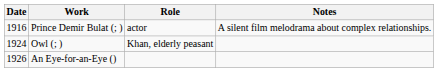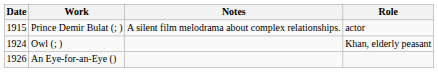columns swapped: Role <-> Notes
Prince Demir Bulat (; ) | Date: 1916 -> 1915
